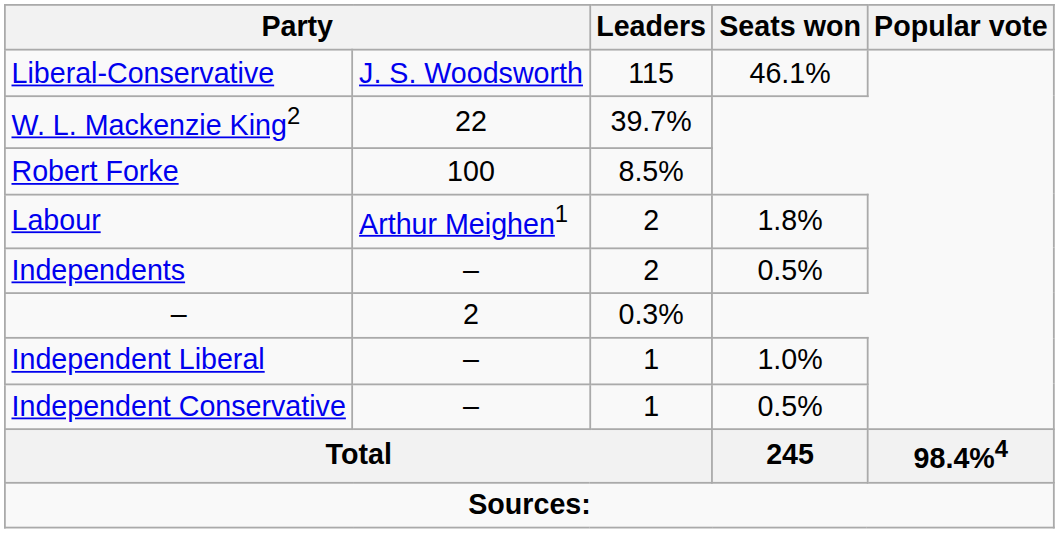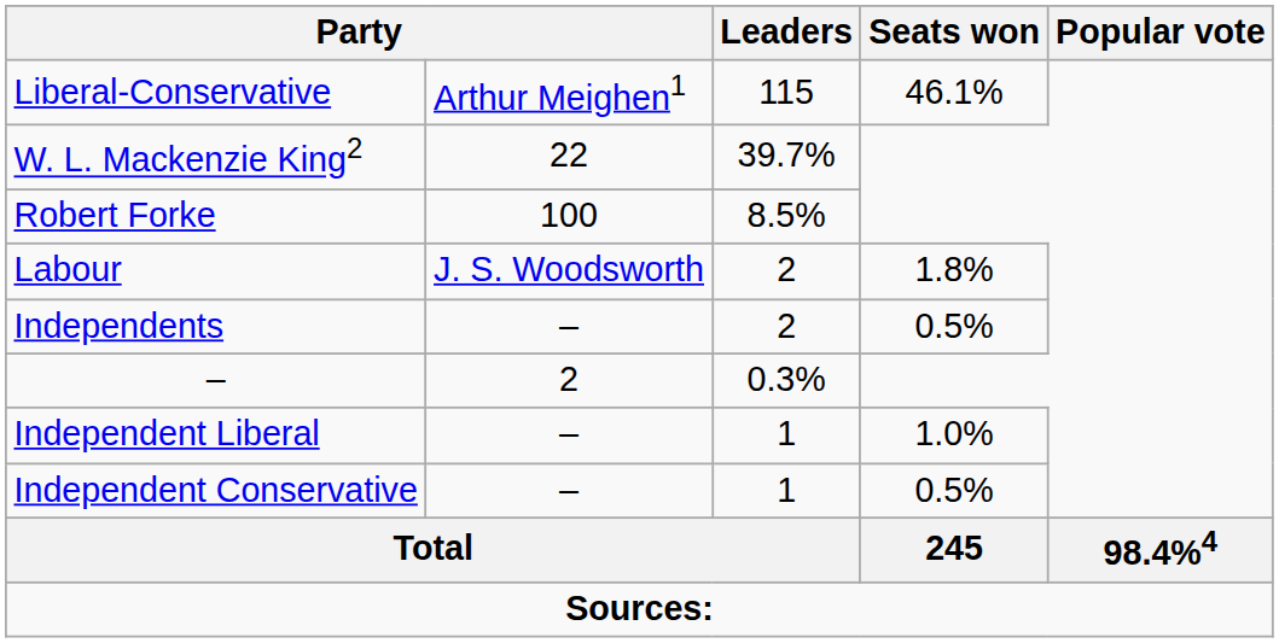Liberal-Conservative | column 2: J. S. Woodsworth -> Arthur Meighen1
Labour | column 2: Arthur Meighen1 -> J. S. Woodsworth
